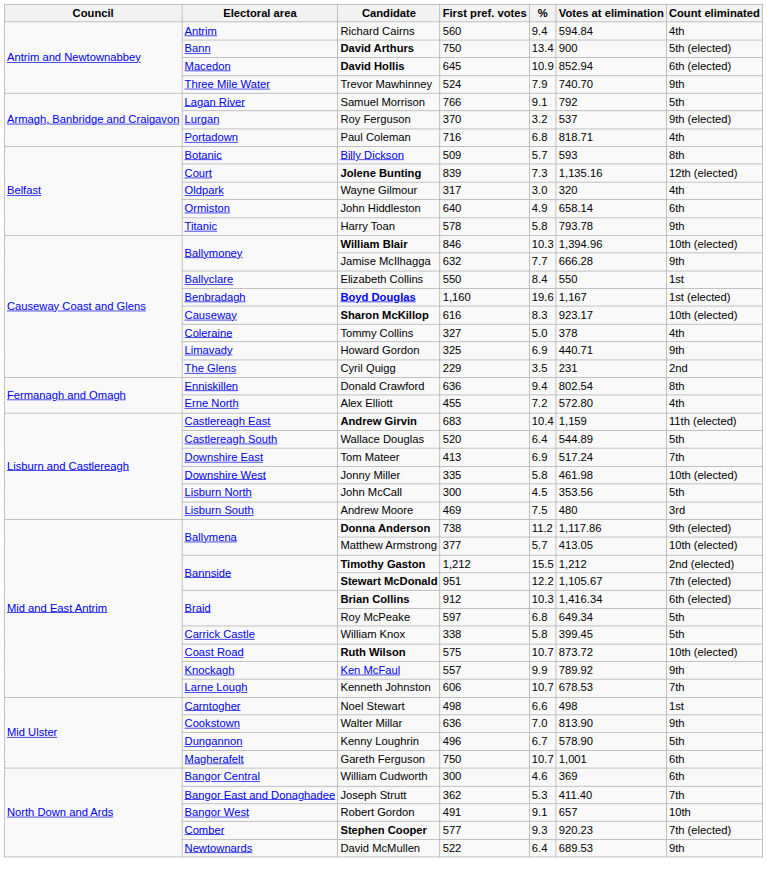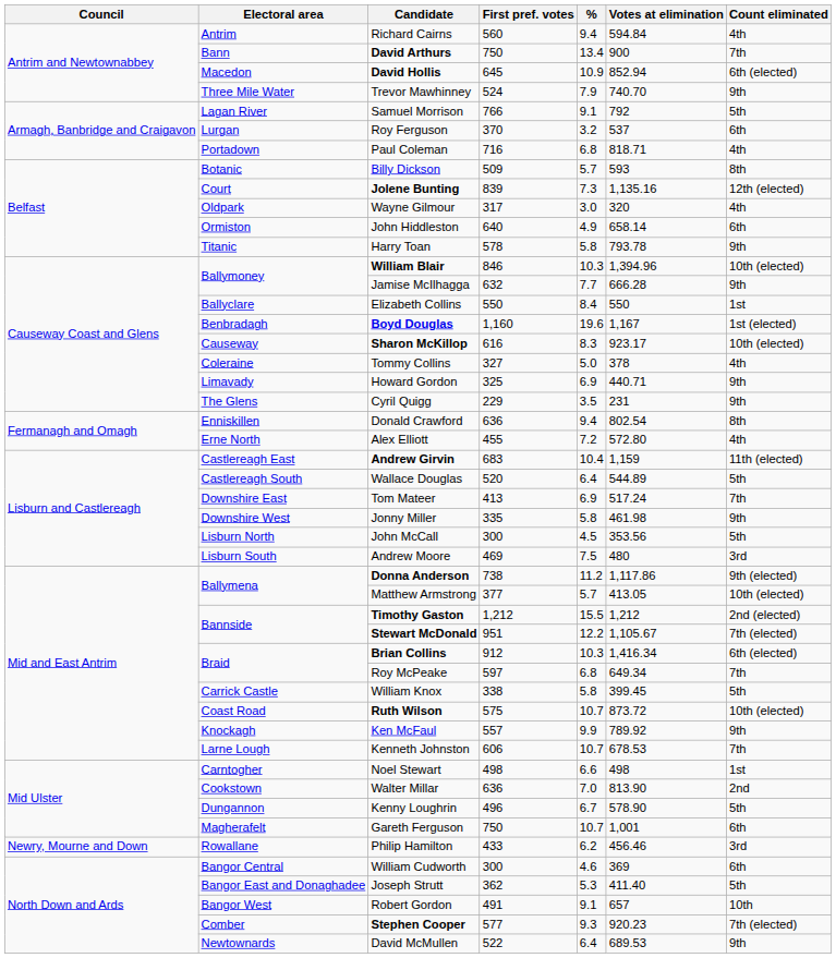David Arthurs | Count eliminated: 5th (elected) -> 7th
Roy Ferguson | Count eliminated: 9th (elected) -> 6th
Cyril Quigg | Count eliminated: 2nd -> 9th
Jonny Miller | Count eliminated: 10th (elected) -> 9th
Roy McPeake | Count eliminated: 5th -> 7th
Walter Millar | Count eliminated: 9th -> 2nd
+ row: Newry, Mourne and Down | Rowallane | Philip Hamilton | 433 | 6.2 | 456.46 | 3rd
Joseph Strutt | Count eliminated: 7th -> 5th
